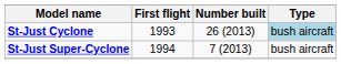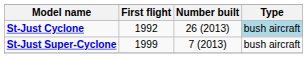St-Just Cyclone | First flight: 1993 -> 1992
St-Just Super-Cyclone | First flight: 1994 -> 1999
